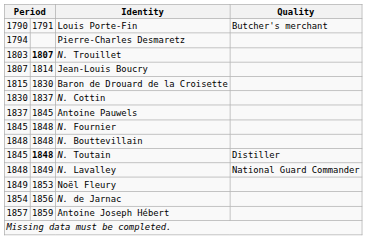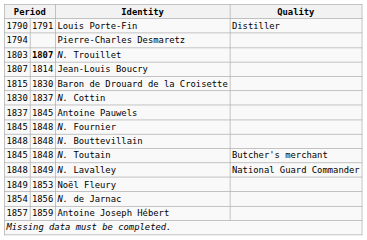Louis Porte-Fin | Quality: Butcher's merchant -> Distiller
N. Toutain | column 2: bold -> normal
N. Toutain | Quality: Distiller -> Butcher's merchant
